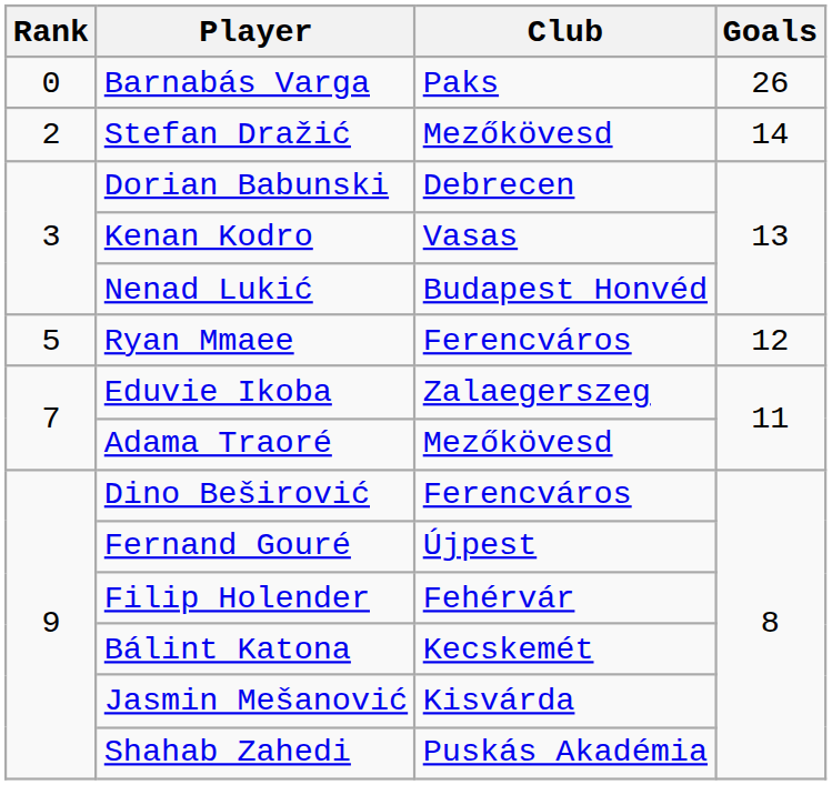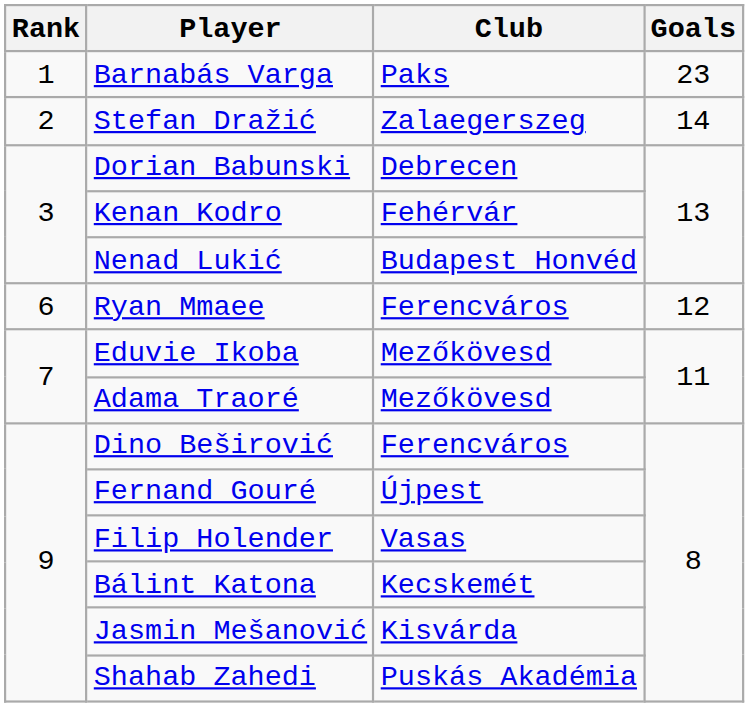Barnabás Varga | Rank: 0 -> 1
Barnabás Varga | Goals: 26 -> 23
Stefan Dražić | Club: Mezőkövesd -> Zalaegerszeg
Kenan Kodro | Club: Vasas -> Fehérvár
Ryan Mmaee | Rank: 5 -> 6
Eduvie Ikoba | Club: Zalaegerszeg -> Mezőkövesd
Filip Holender | Club: Fehérvár -> Vasas
